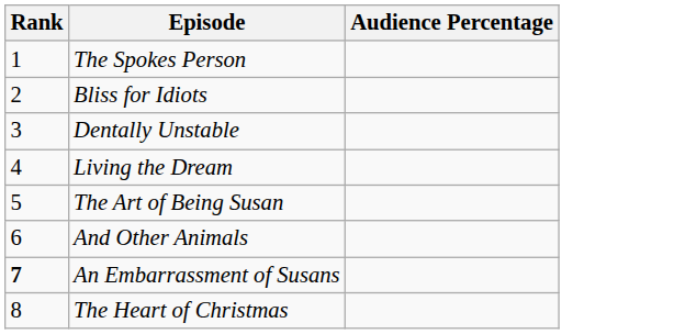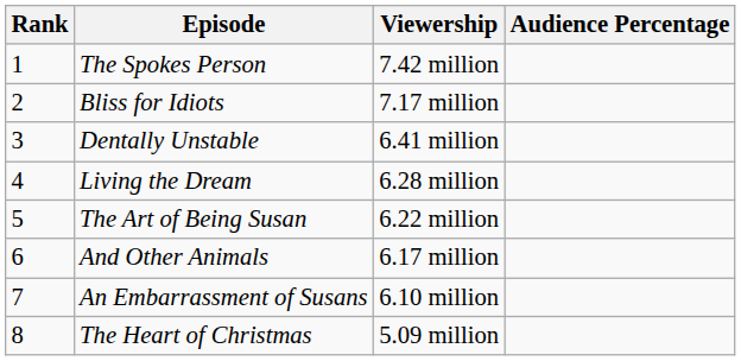+ column: Viewership | 7.42 million | 7.17 million | 6.41 million | 6.28 million | 6.22 million | 6.17 million | 6.10 million | 5.09 million
An Embarrassment of Susans | Rank: bold -> normal
